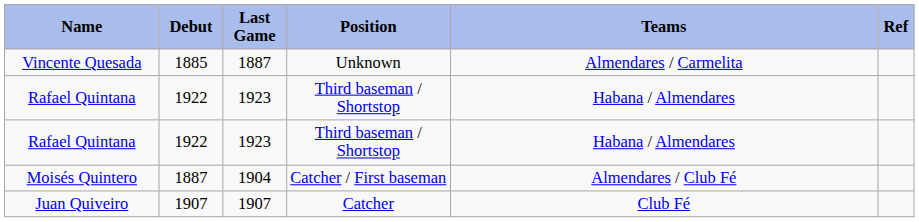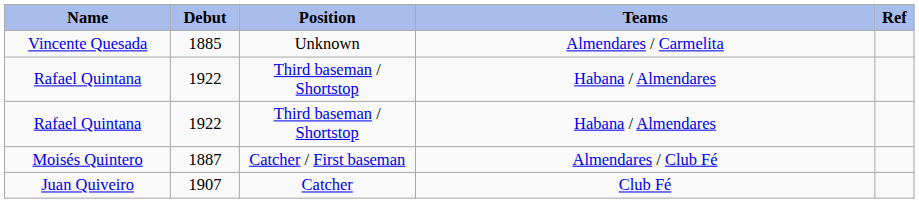- column: Last Game | 1887 | 1923 | 1923 | 1904 | 1907
